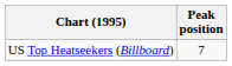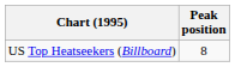US Top Heatseekers (Billboard) | Peak position: 7 -> 8
